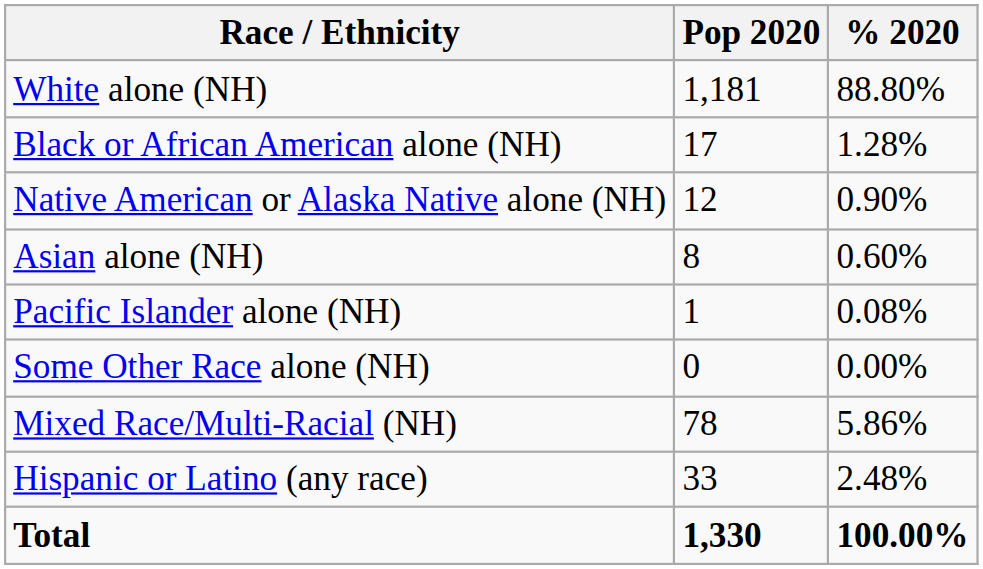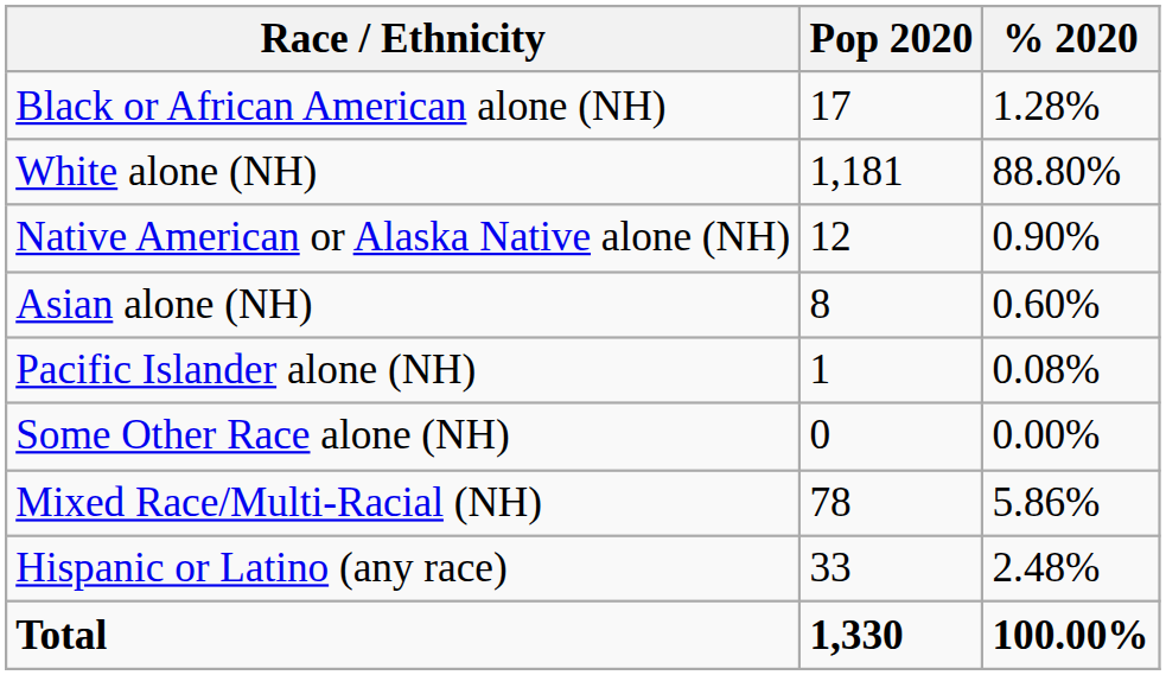rows swapped: White alone (NH) <-> Black or African American alone (NH)
